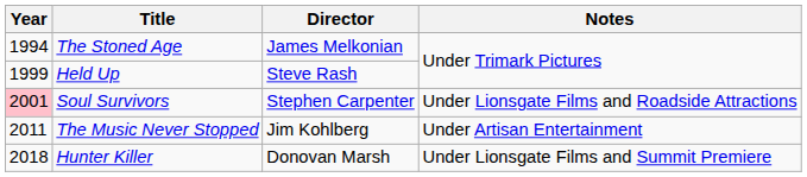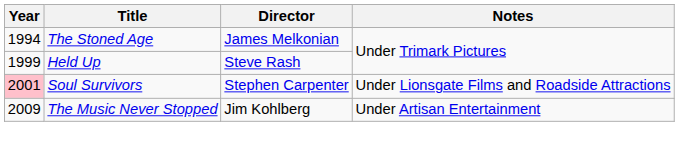The Music Never Stopped | Year: 2011 -> 2009
- row: 2018 | Hunter Killer | Donovan Marsh | Under Lionsgate Films and Summit Premiere
